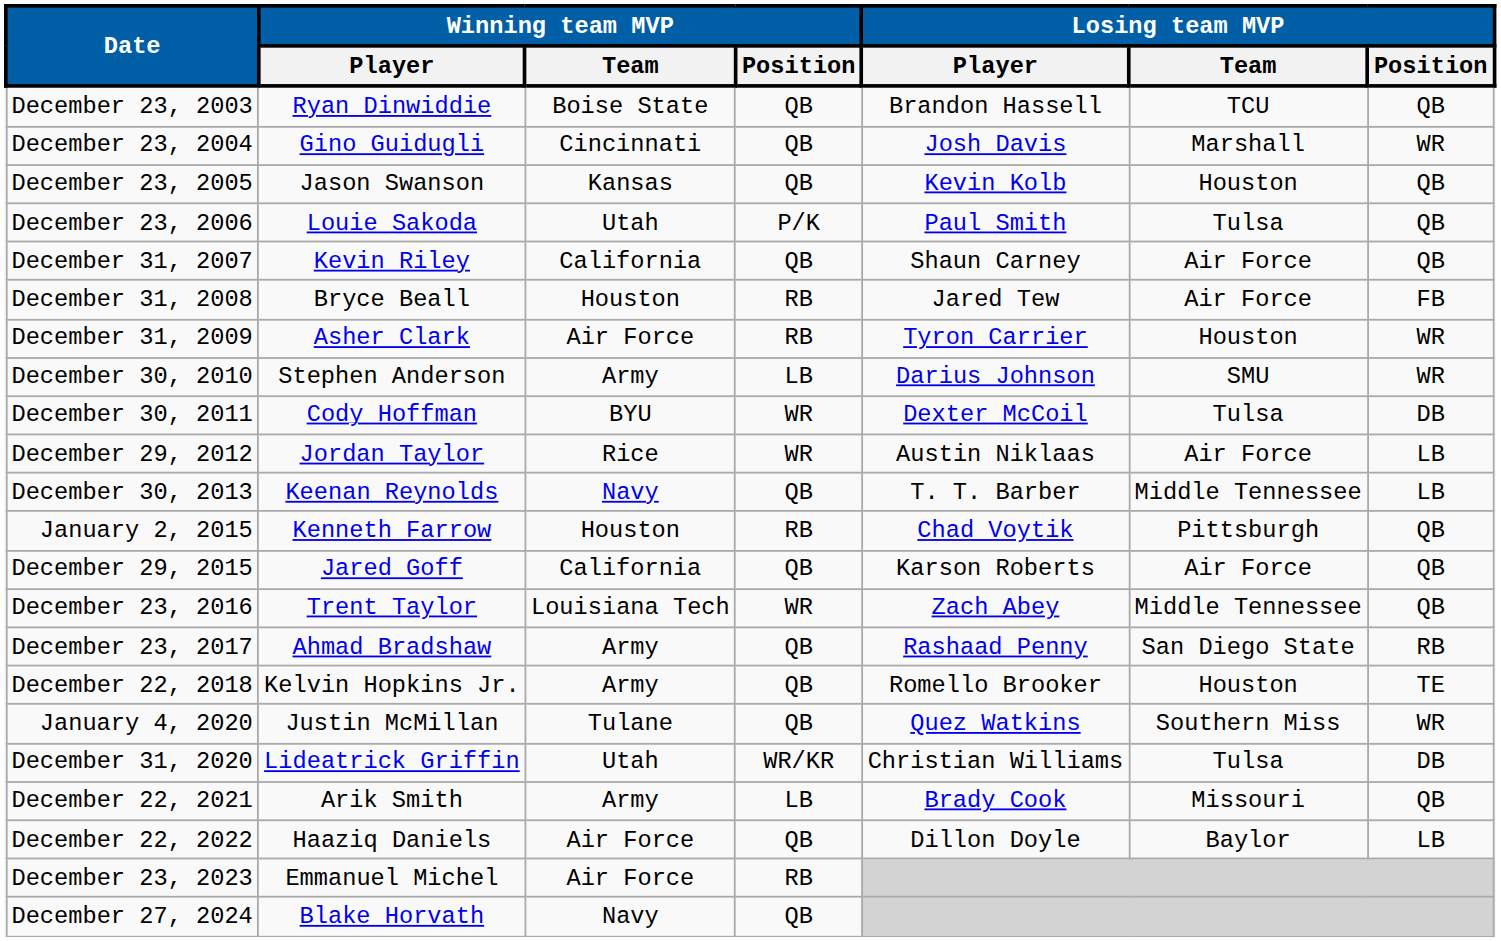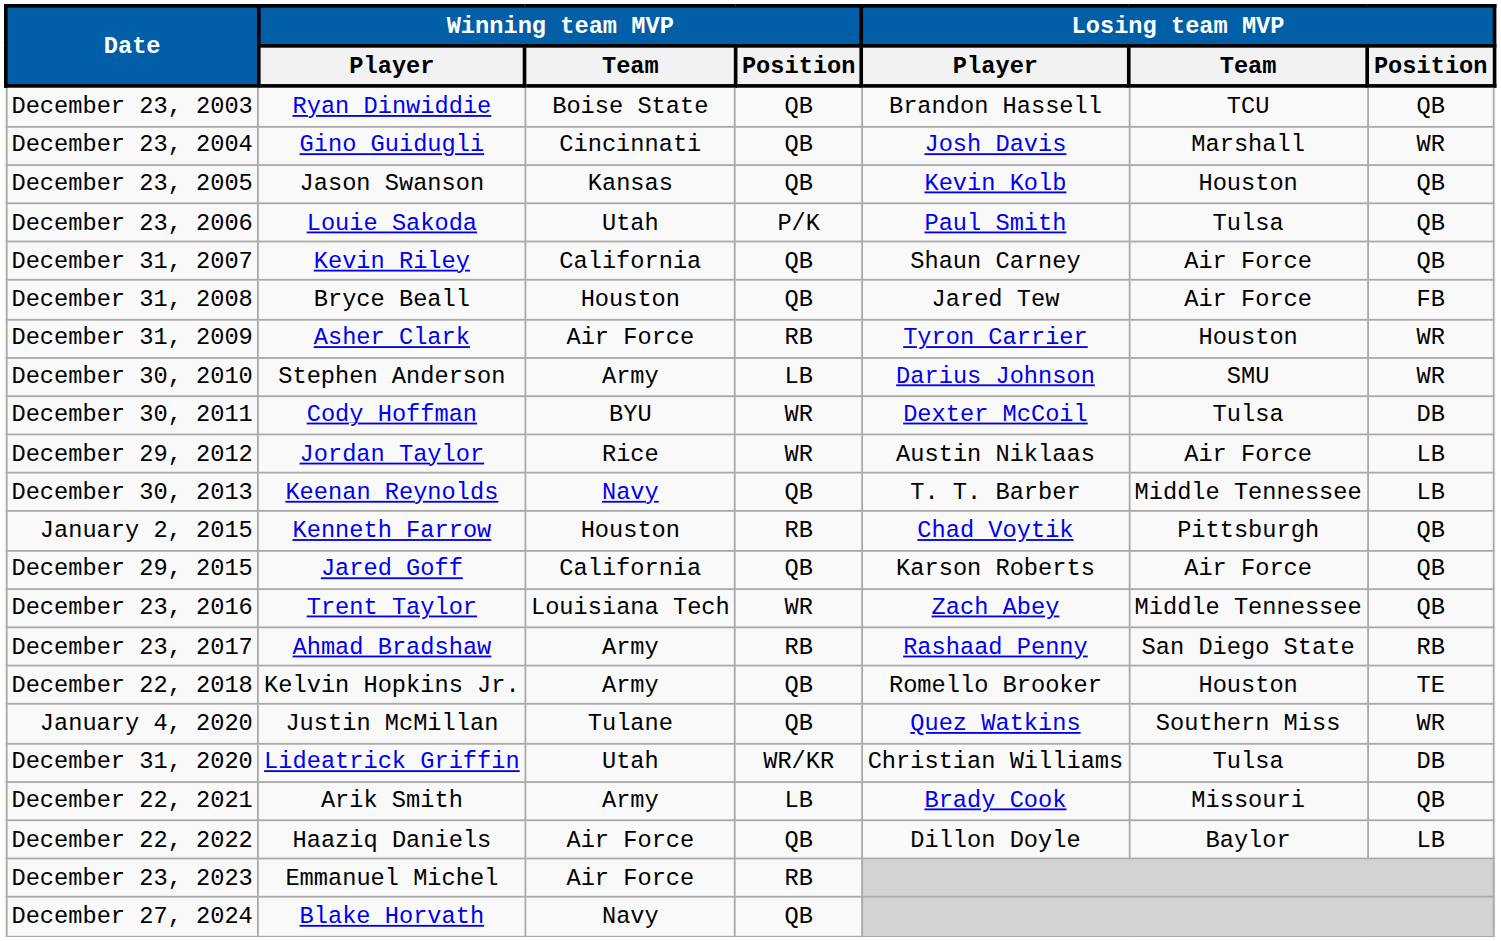December 31, 2008 | Winning team MVP / Position: RB -> QB
December 23, 2017 | Winning team MVP / Position: QB -> RB
